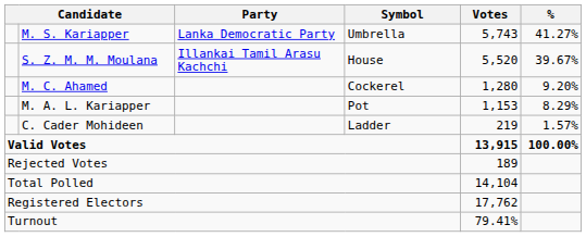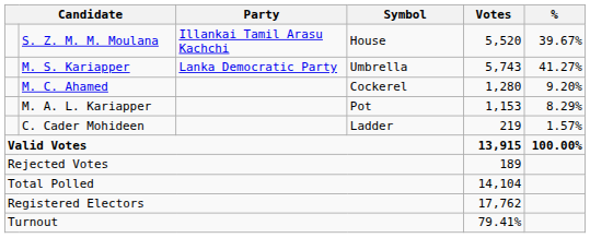rows swapped: M. S. Kariapper <-> S. Z. M. M. Moulana
